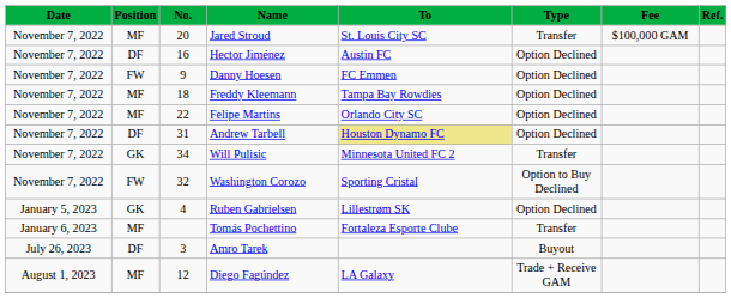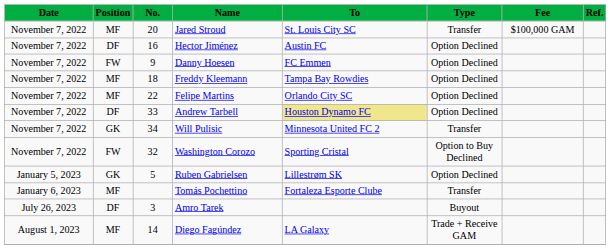Andrew Tarbell | No.: 31 -> 33
Ruben Gabrielsen | No.: 4 -> 5
Diego Fagúndez | No.: 12 -> 14
